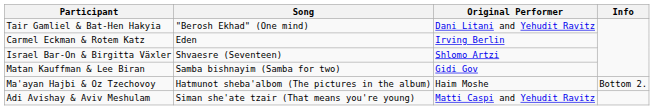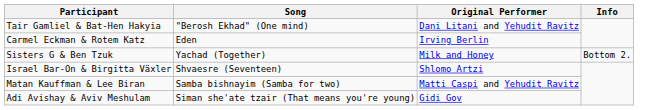+ row: Sisters G & Ben Tzuk | Yachad (Together) | Milk and Honey | Bottom 2.
Matan Kauffman & Lee Biran | Original Performer: Gidi Gov -> Matti Caspi and Yehudit Ravitz
- row: Ma'ayan Hajbi & Oz Tzechovoy | Hatmunot sheba'albom (The pictures in the album) | Haim Moshe | Bottom 2.
Adi Avishay & Aviv Meshulam | Original Performer: Matti Caspi and Yehudit Ravitz -> Gidi Gov
